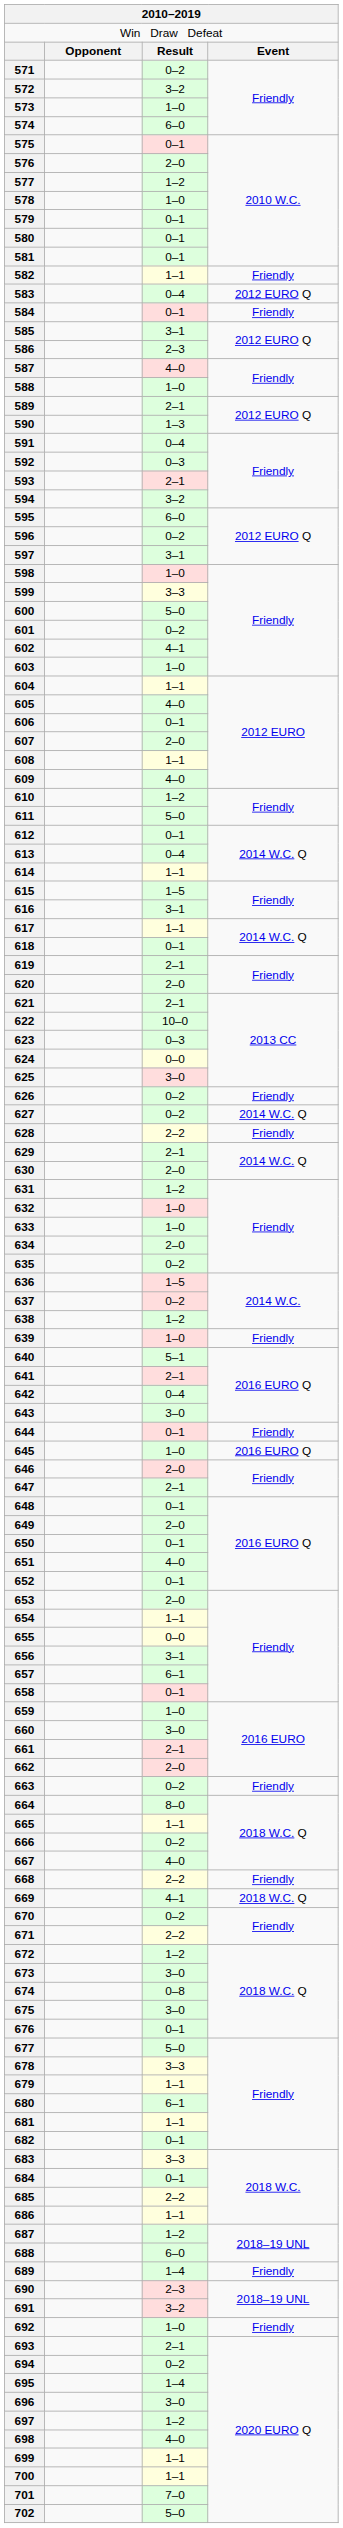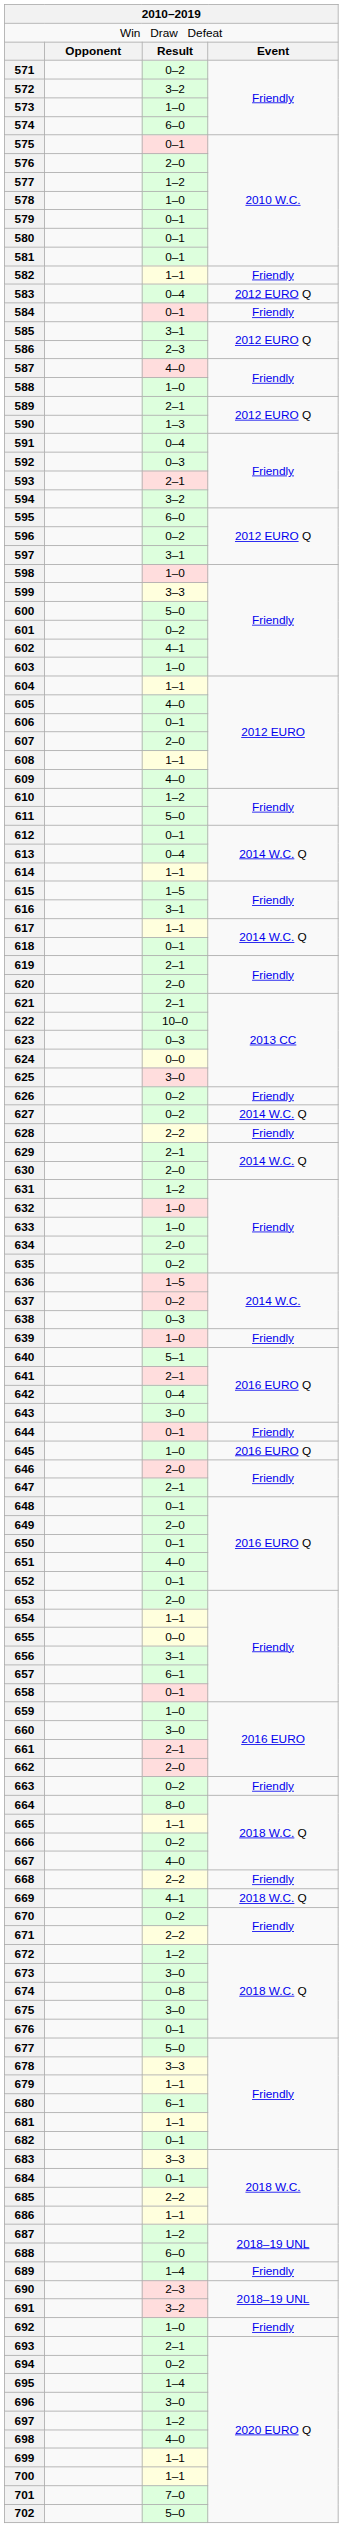638 | column 3: 1–2 -> 0–3
